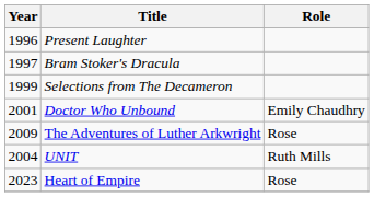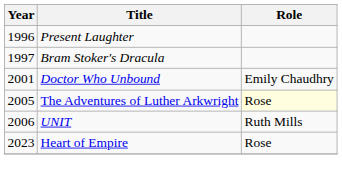- row: 1999 | Selections from The Decameron
The Adventures of Luther Arkwright | Year: 2009 -> 2005
The Adventures of Luther Arkwright | Role: no background -> lightyellow background
UNIT | Year: 2004 -> 2006
